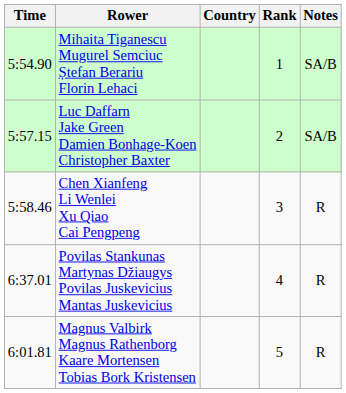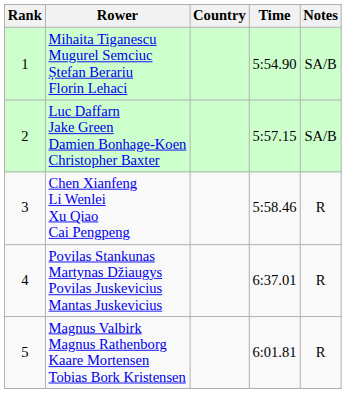columns swapped: Rank <-> Time
